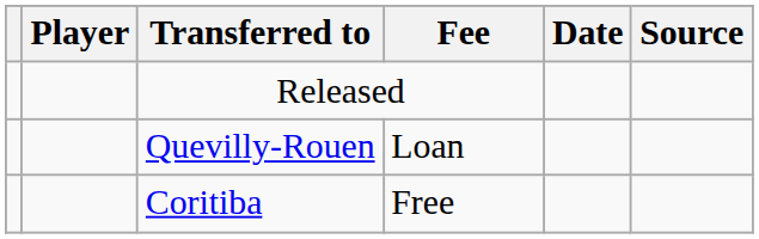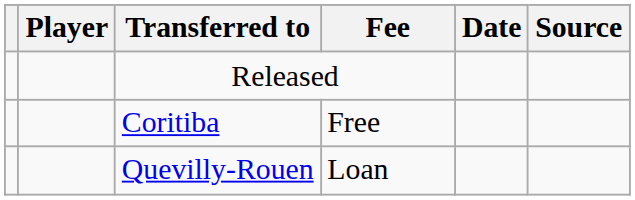rows swapped: Coritiba <-> Quevilly-Rouen
